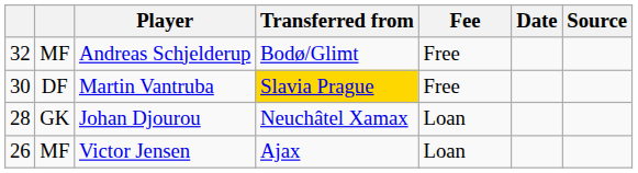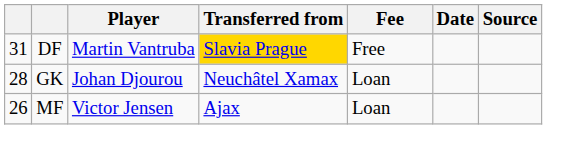- row: 32 | MF | Andreas Schjelderup | Bodø/Glimt | Free
Martin Vantruba | column 1: 30 -> 31
